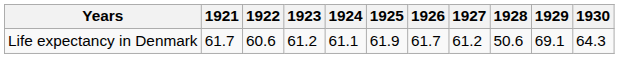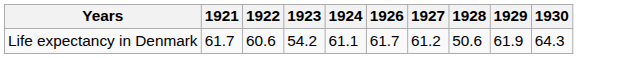- column: 1925 | 61.9
Life expectancy in Denmark | 1923: 61.2 -> 54.2
Life expectancy in Denmark | 1929: 69.1 -> 61.9
